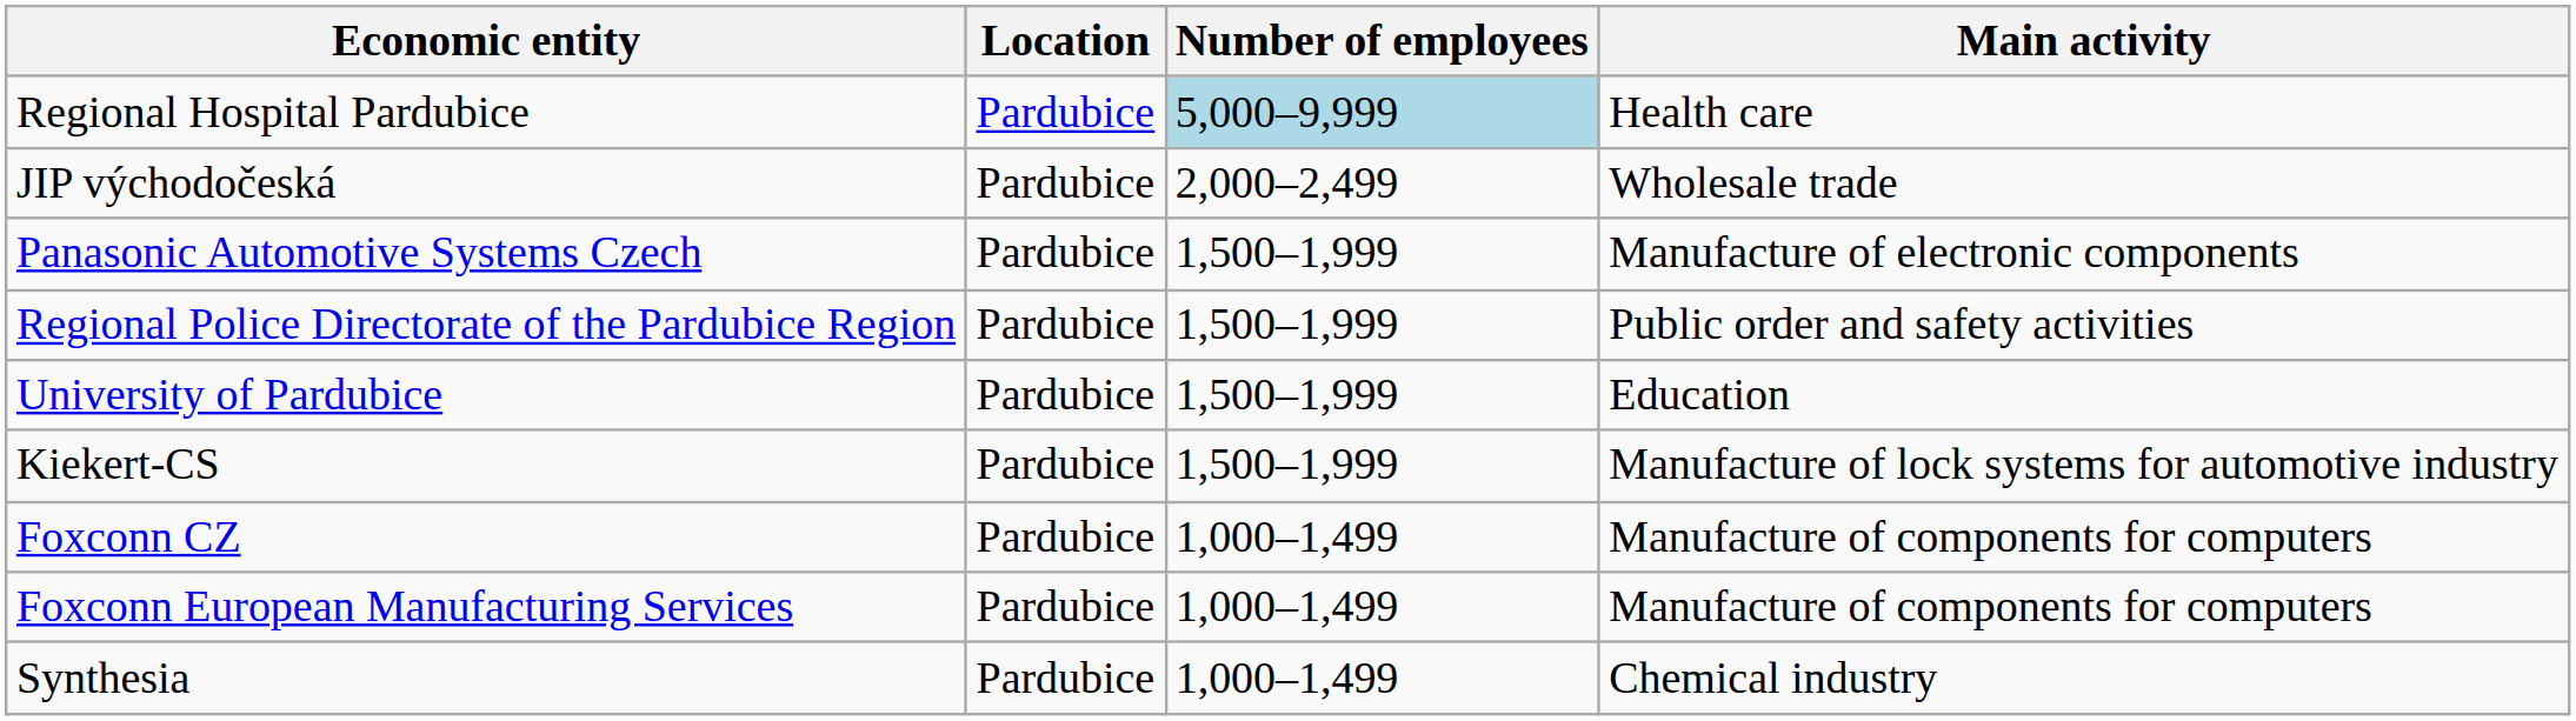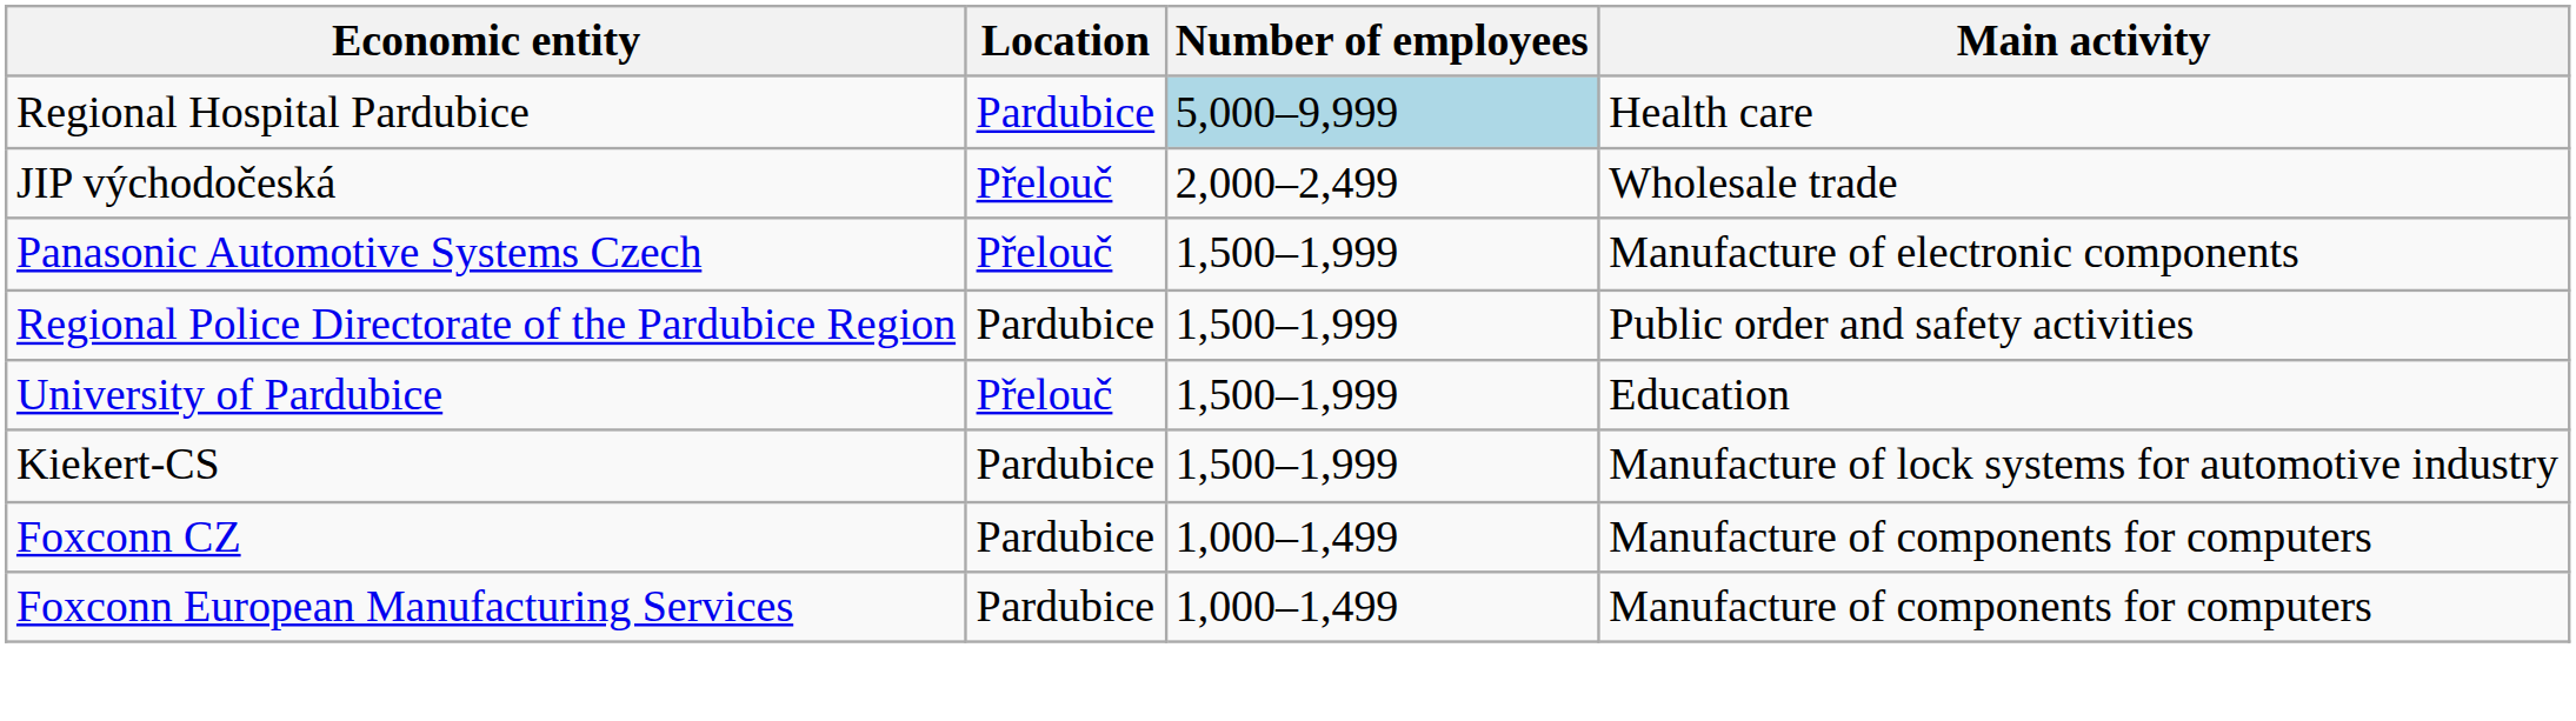JIP východočeská | Location: Pardubice -> Přelouč
Panasonic Automotive Systems Czech | Location: Pardubice -> Přelouč
University of Pardubice | Location: Pardubice -> Přelouč
- row: Synthesia | Pardubice | 1,000–1,499 | Chemical industry
